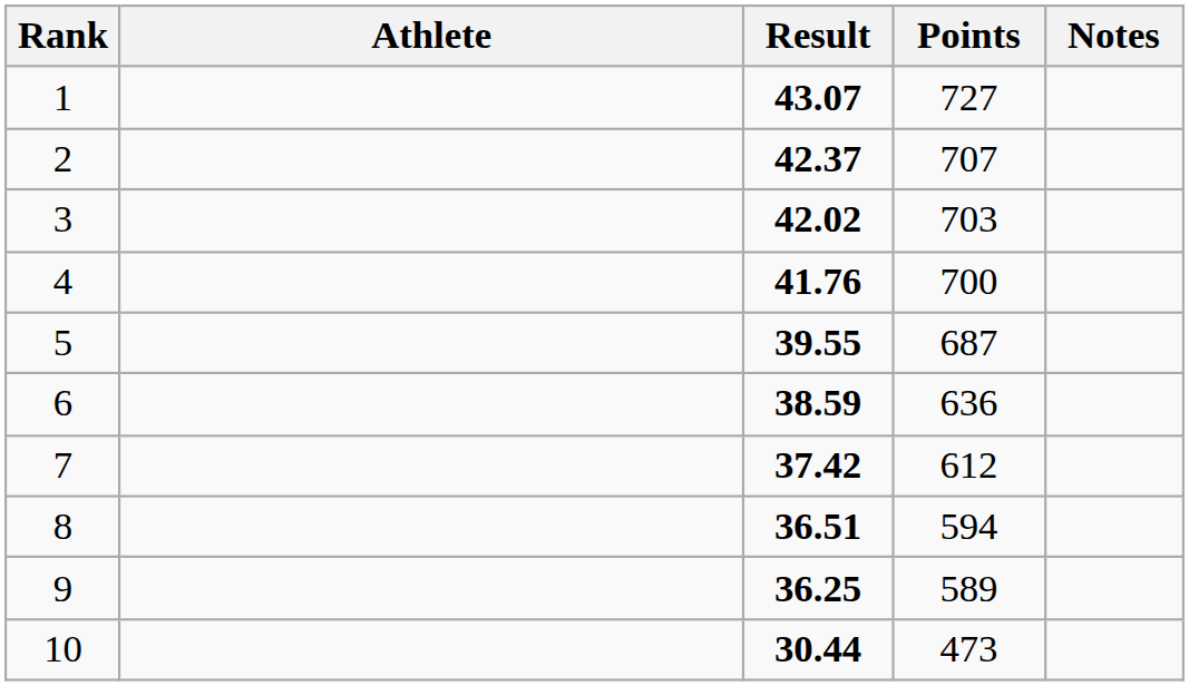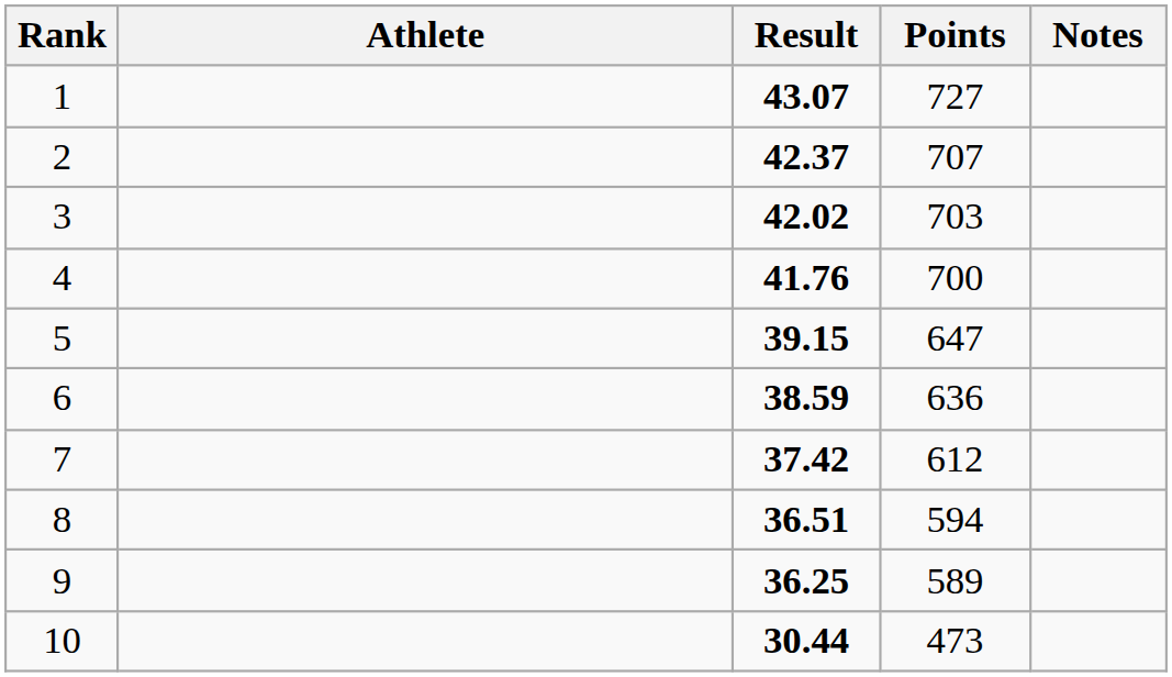5 | Result: 39.55 -> 39.15
5 | Points: 687 -> 647
